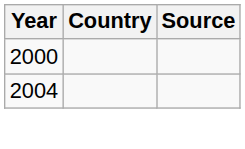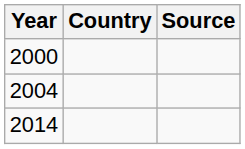+ row: 2014
